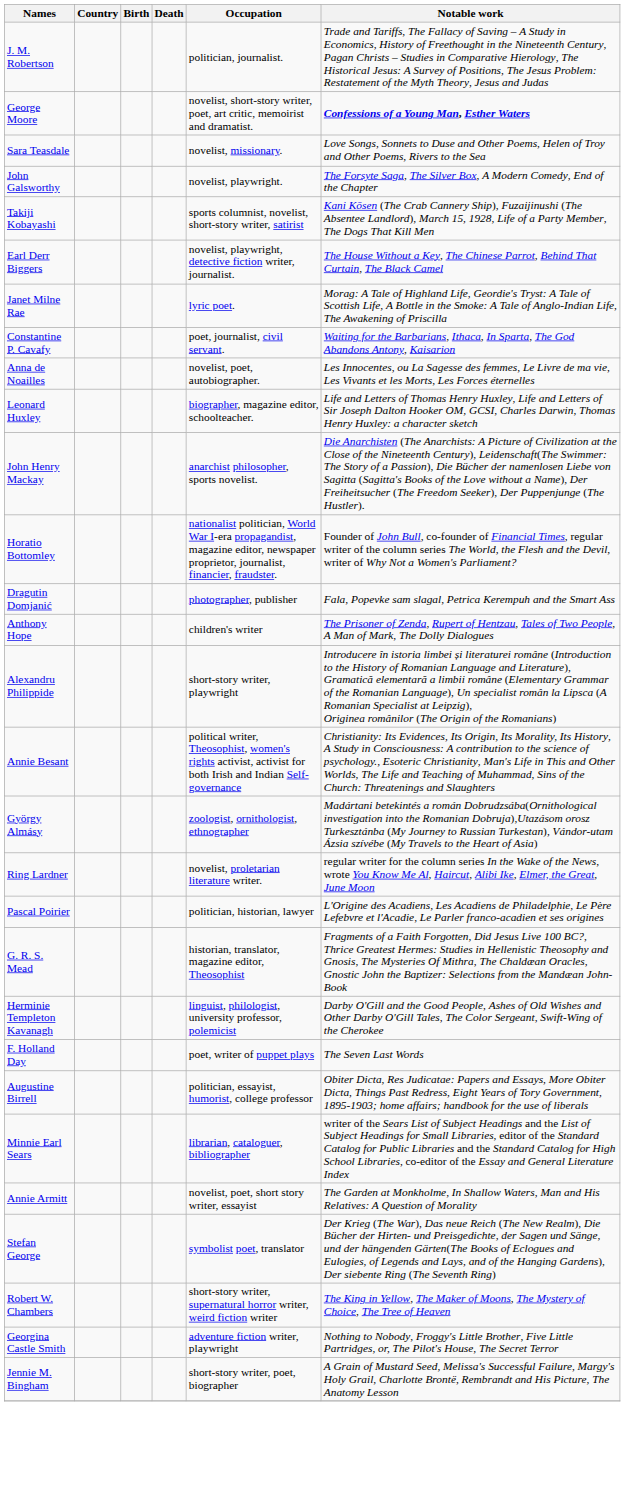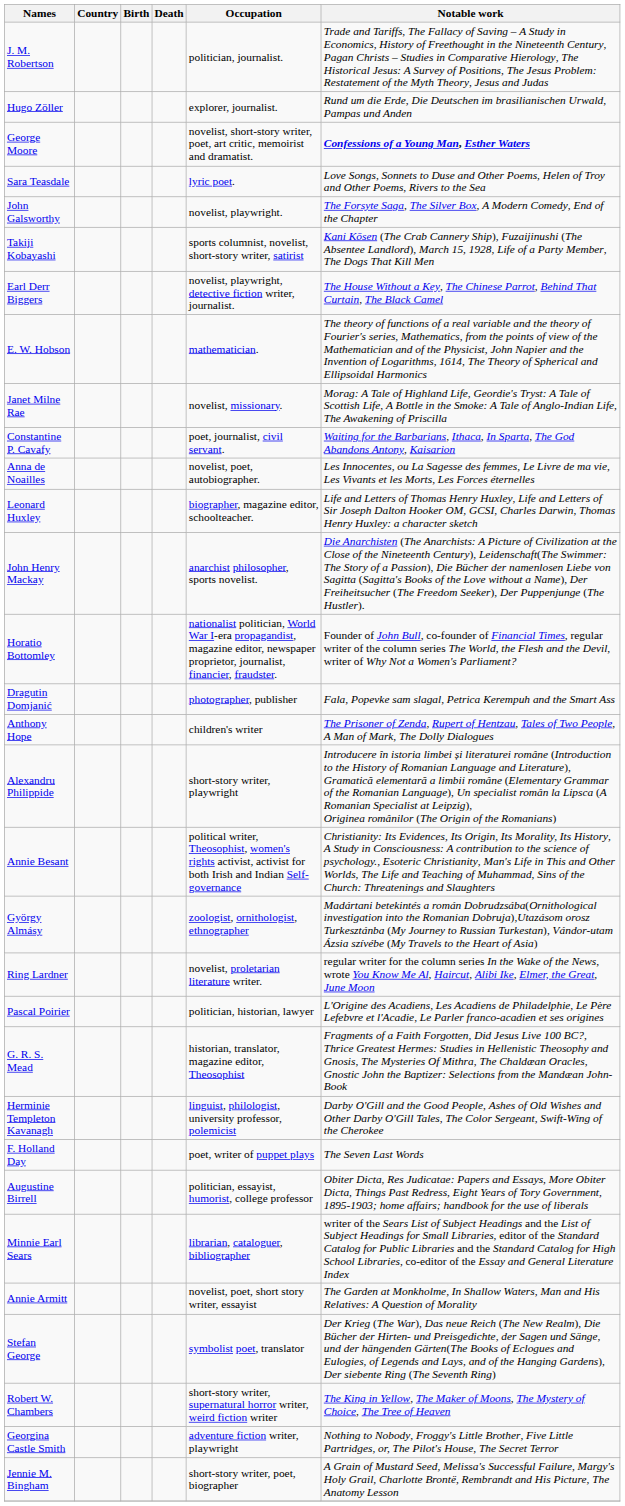+ row: Hugo Zöller | explorer, journalist. | Rund um die Erde, Die Deutschen im brasilianischen Urwald, Pampas und Anden
Sara Teasdale | Occupation: novelist, missionary. -> lyric poet.
+ row: E. W. Hobson | mathematician. | The theory of functions of a real variable and the theory of Fourier's series, Mathematics, from the points of view of the Mathematician and of the Physicist, John Napier and the Invention of Logarithms, 1614, The Theory of Spherical and Ellipsoidal Harmonics
Janet Milne Rae | Occupation: lyric poet. -> novelist, missionary.
